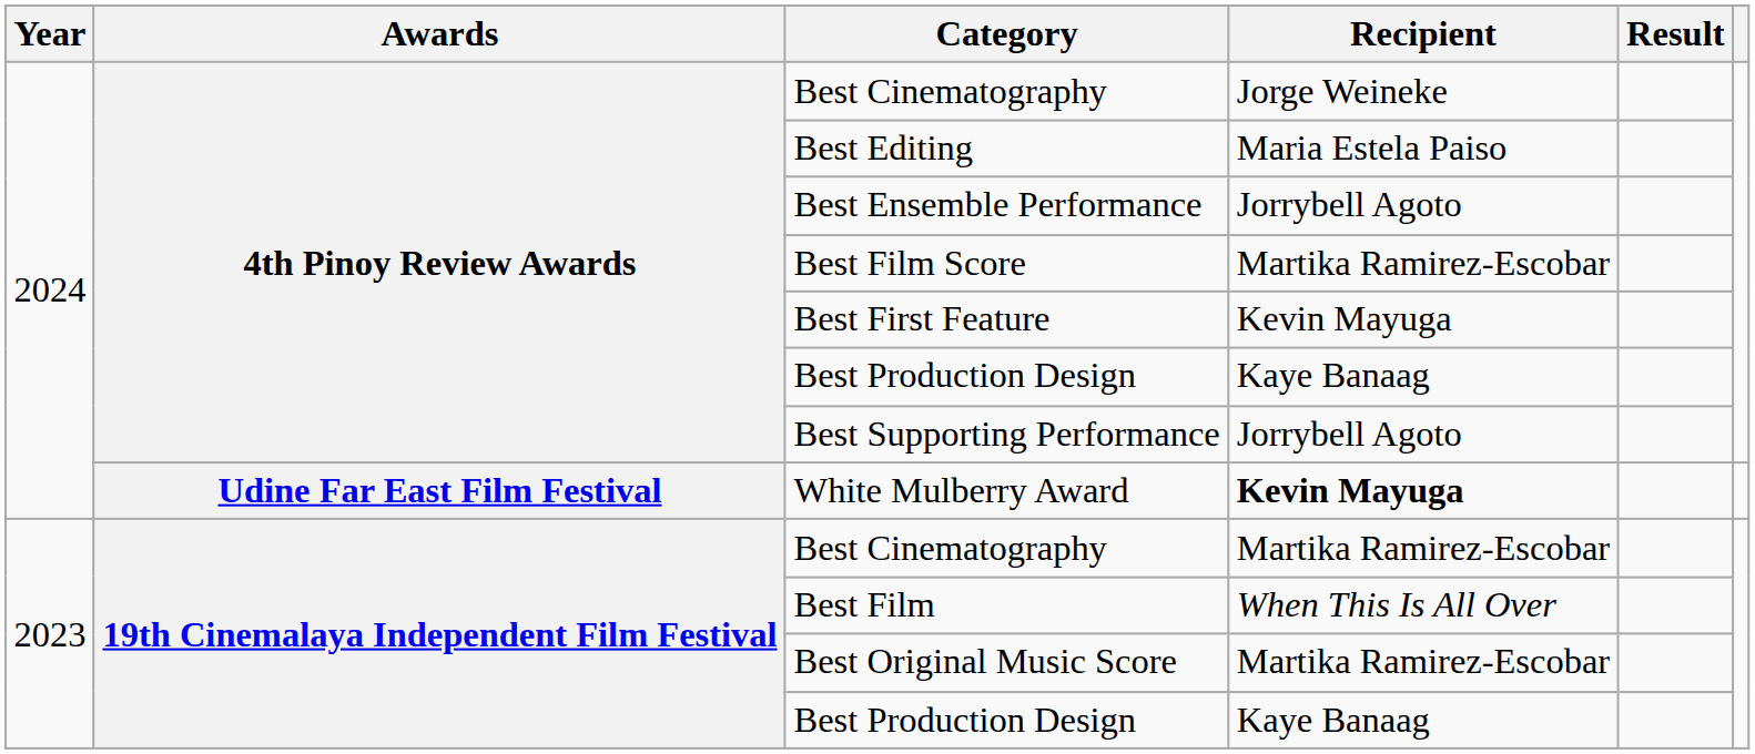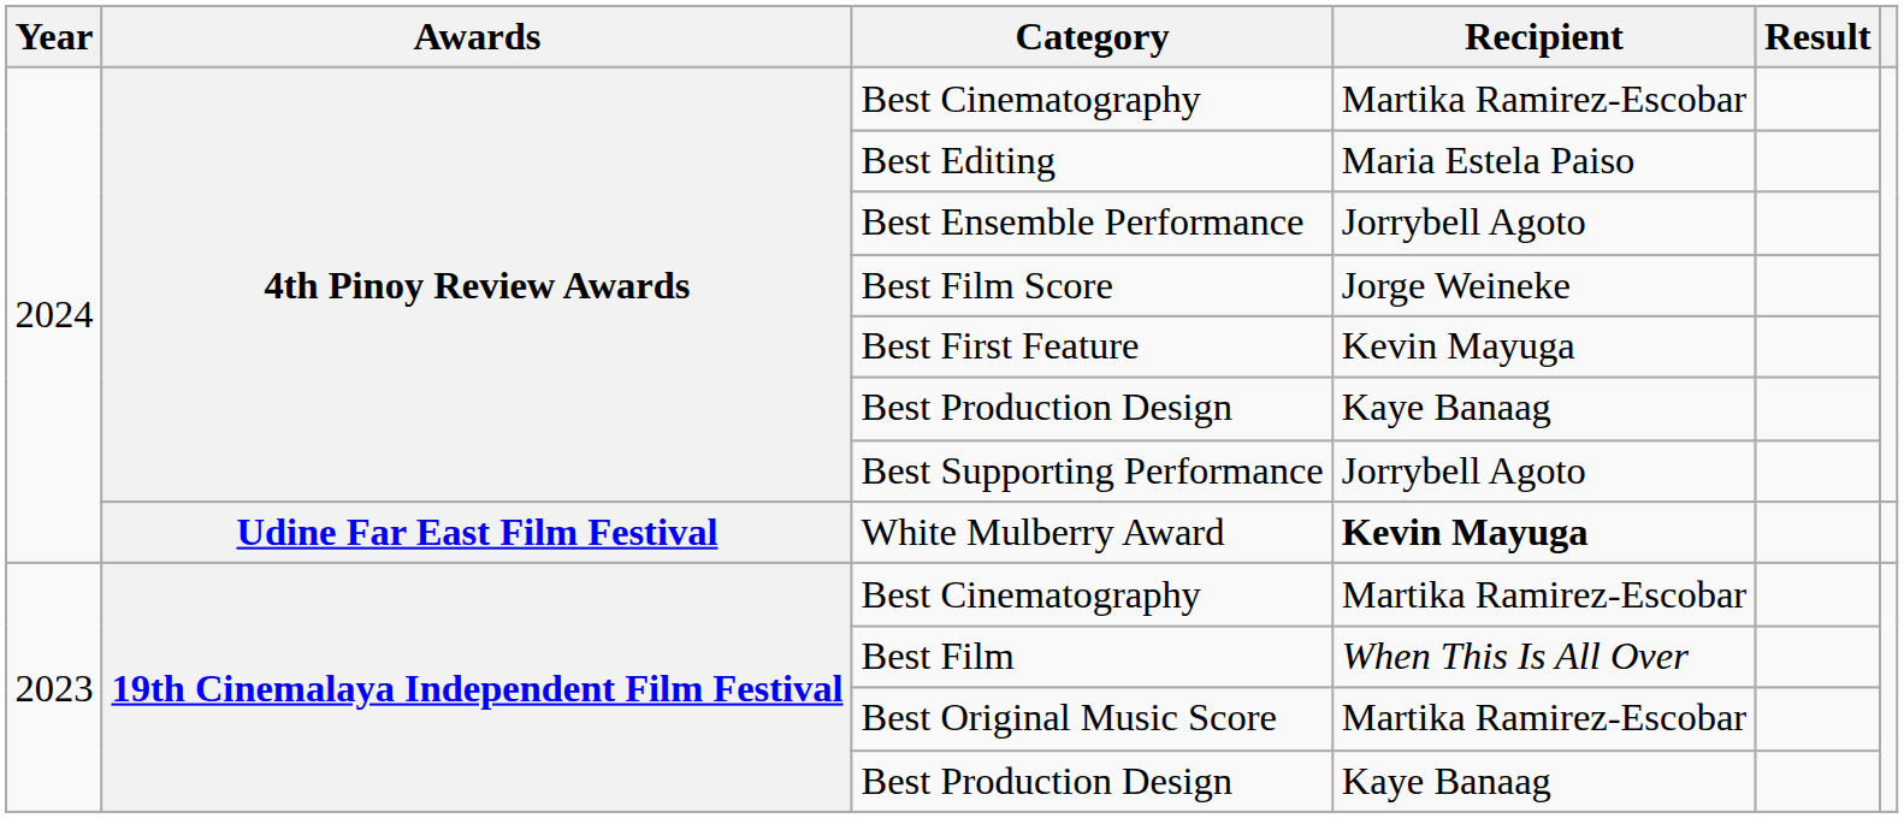4th Pinoy Review Awards / Best Cinematography | Recipient: Jorge Weineke -> Martika Ramirez-Escobar
Best Film Score | Recipient: Martika Ramirez-Escobar -> Jorge Weineke
